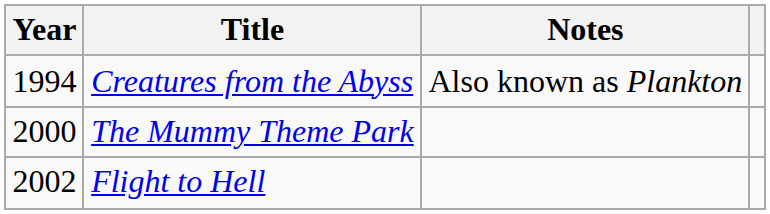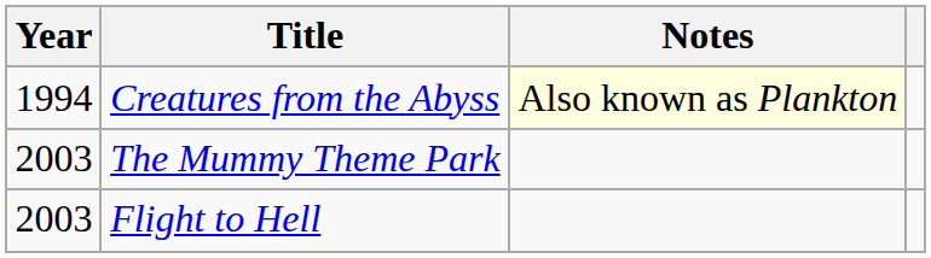Creatures from the Abyss | Notes: no background -> lightyellow background
The Mummy Theme Park | Year: 2000 -> 2003
Flight to Hell | Year: 2002 -> 2003
